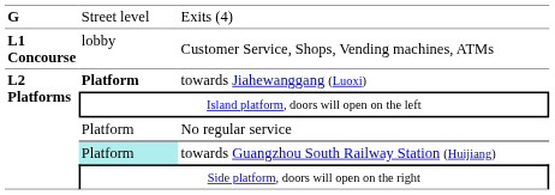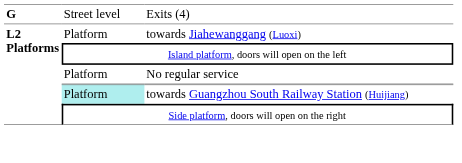- row: L1 Concourse | lobby | Customer Service, Shops, Vending machines, ATMs
towards Jiahewanggang (Luoxi) | column 2: bold -> normal
